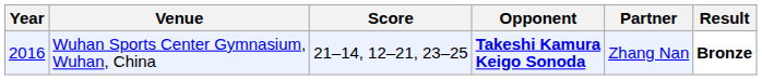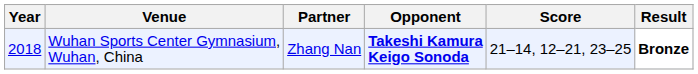columns swapped: Partner <-> Score
Wuhan Sports Center Gymnasium, Wuhan, China | Year: 2016 -> 2018
